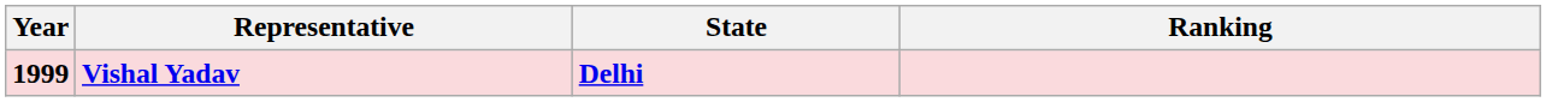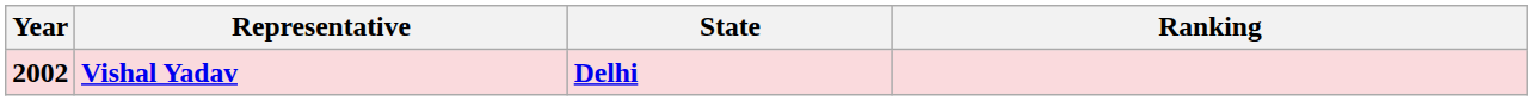Vishal Yadav | Year: 1999 -> 2002
